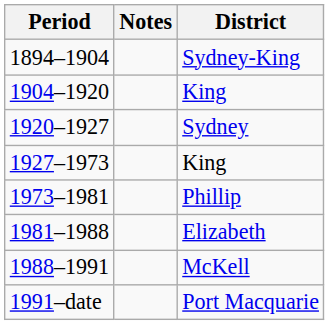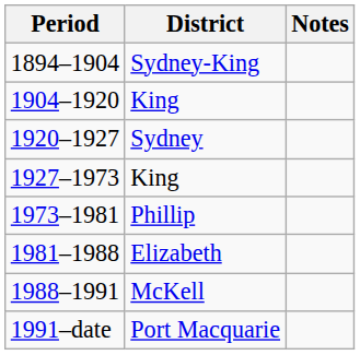columns swapped: District <-> Notes
